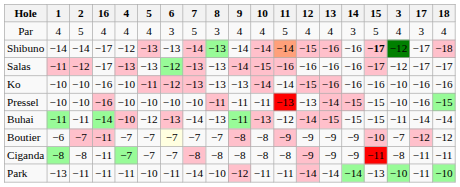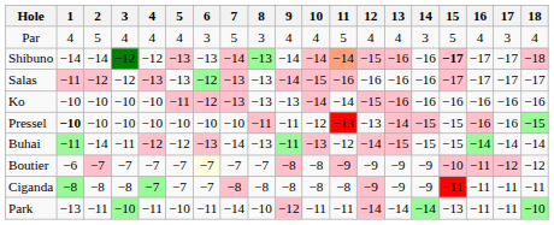columns swapped: 3 <-> 16
Pressel | 1: normal -> bold
Pressel | 10: −11 -> −12
Buhai | 2: −11 -> −14
Buhai | 4: −10 -> −12
